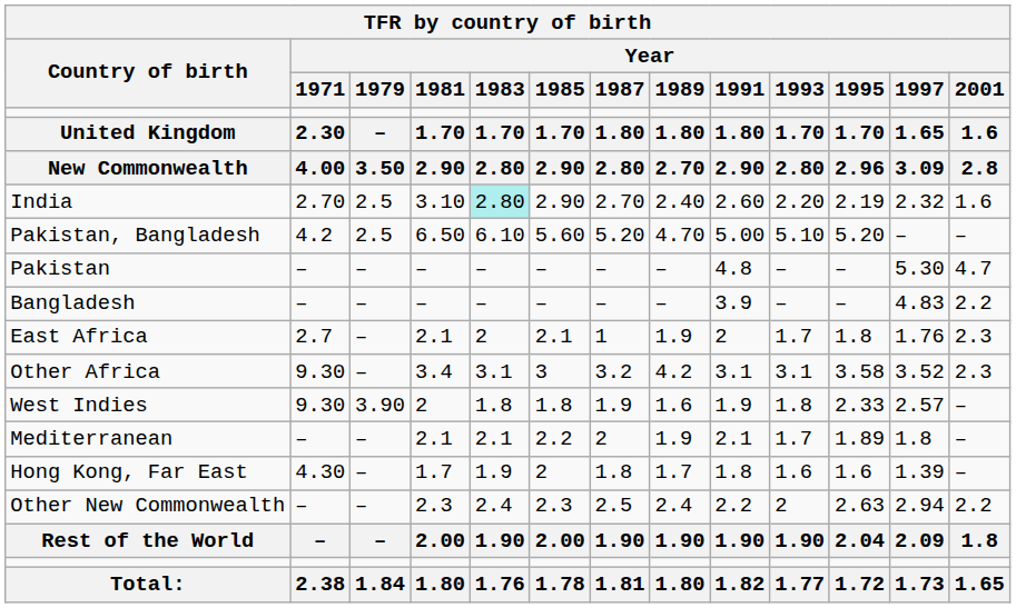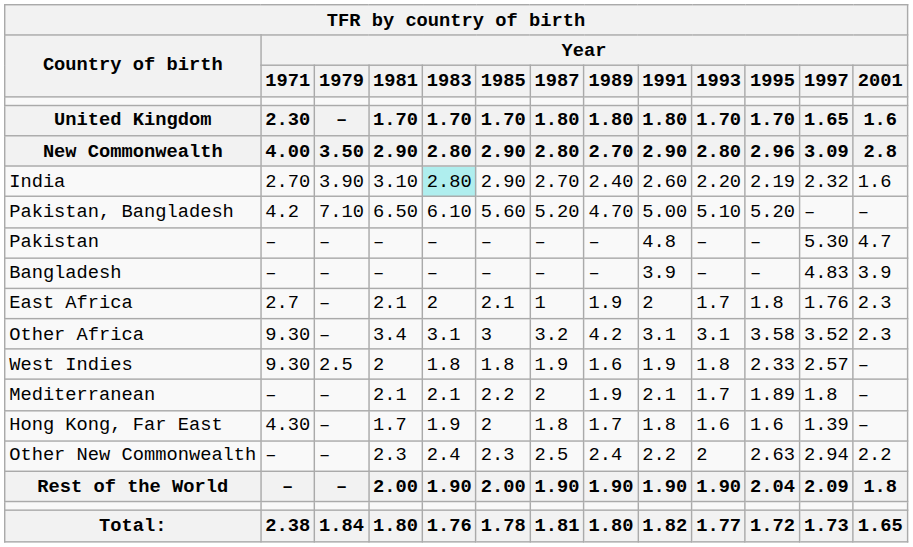India | Year / 1979: 2.5 -> 3.90
Pakistan, Bangladesh | Year / 1979: 2.5 -> 7.10
Bangladesh | Year / 2001: 2.2 -> 3.9
West Indies | Year / 1979: 3.90 -> 2.5
